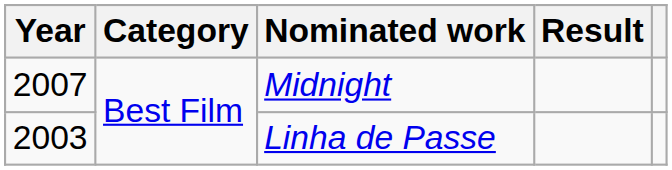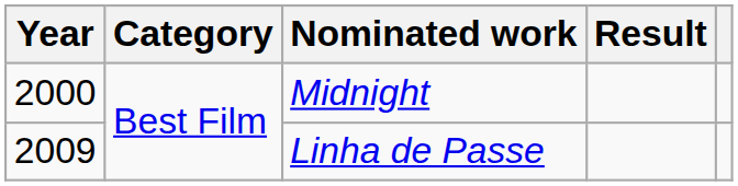Midnight | Year: 2007 -> 2000
Linha de Passe | Year: 2003 -> 2009
